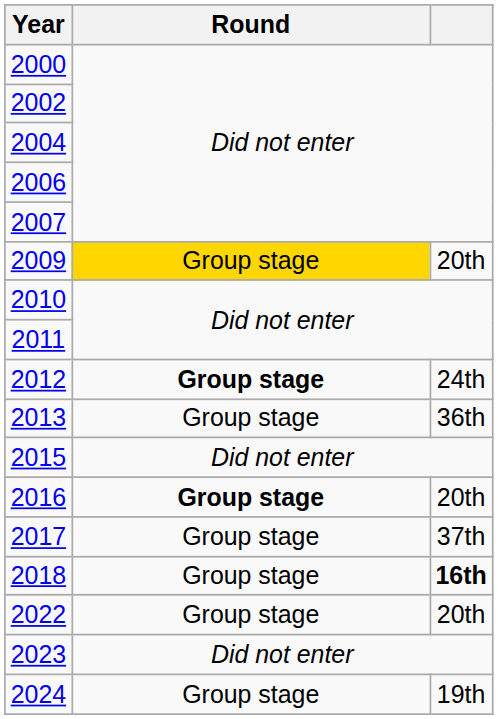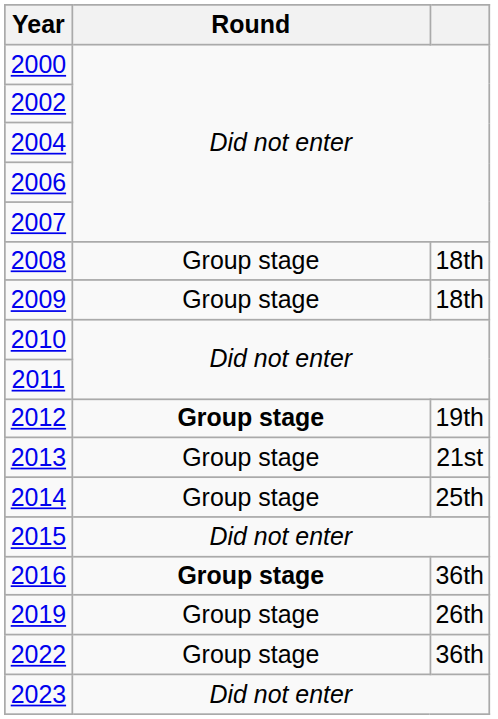+ row: 2008 | Group stage | 18th
2009 | Round: gold background -> no background
2009 | column 3: 20th -> 18th
2012 | column 3: 24th -> 19th
2013 | column 3: 36th -> 21st
+ row: 2014 | Group stage | 25th
2016 | column 3: 20th -> 36th
- row: 2017 | Group stage | 37th
- row: 2018 | Group stage | 16th
+ row: 2019 | Group stage | 26th
2022 | column 3: 20th -> 36th
- row: 2024 | Group stage | 19th
